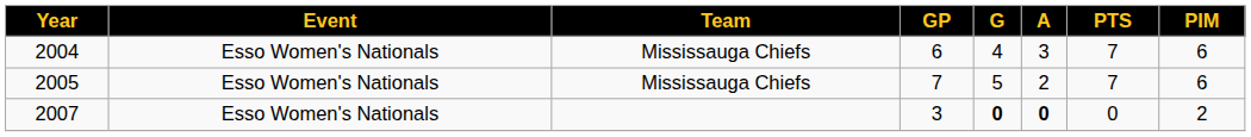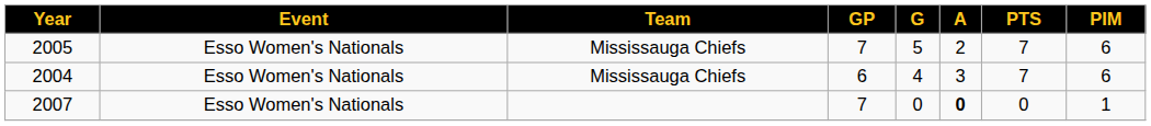rows swapped: 2004 <-> 2005
2007 | GP: 3 -> 7
2007 | G: bold -> normal
2007 | PIM: 2 -> 1
